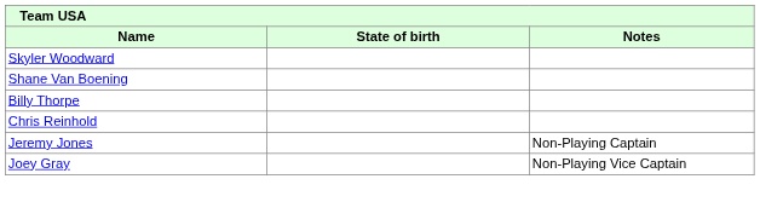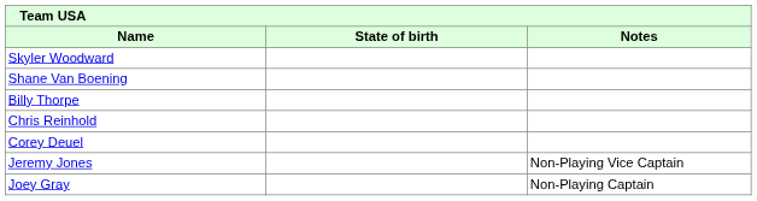+ row: Corey Deuel
Jeremy Jones | Notes: Non-Playing Captain -> Non-Playing Vice Captain
Joey Gray | Notes: Non-Playing Vice Captain -> Non-Playing Captain
